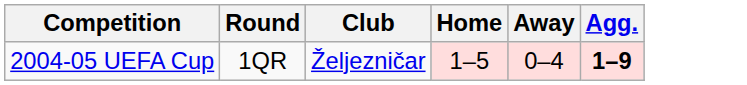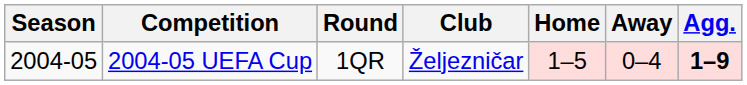+ column: Season | 2004-05
